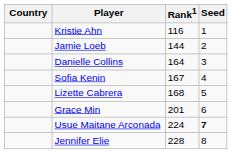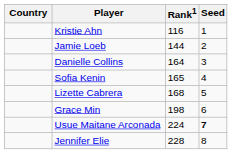Sofia Kenin | Rank1: 167 -> 165
Grace Min | Rank1: 201 -> 198
